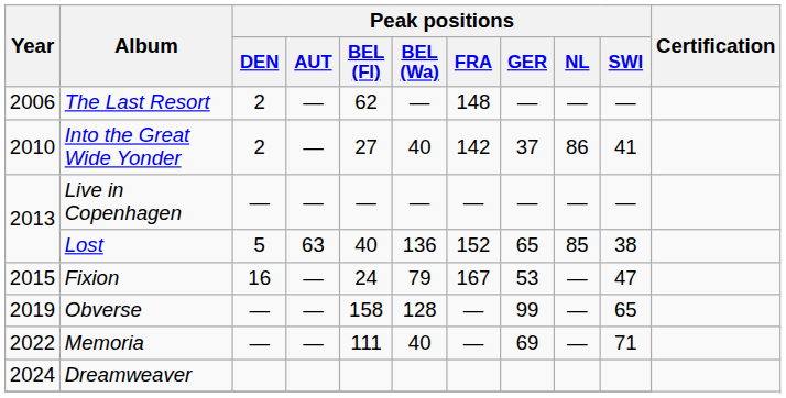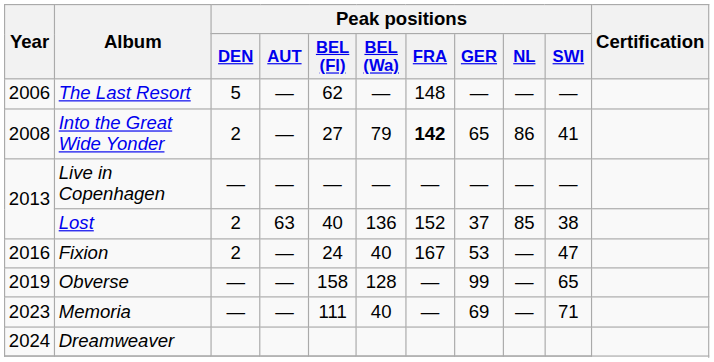The Last Resort | Peak positions / DEN: 2 -> 5
Into the Great Wide Yonder | Year: 2010 -> 2008
Into the Great Wide Yonder | Peak positions / BEL (Wa): 40 -> 79
Into the Great Wide Yonder | Peak positions / FRA: normal -> bold
Into the Great Wide Yonder | Peak positions / GER: 37 -> 65
Lost | Peak positions / DEN: 5 -> 2
Lost | Peak positions / GER: 65 -> 37
Fixion | Year: 2015 -> 2016
Fixion | Peak positions / DEN: 16 -> 2
Fixion | Peak positions / BEL (Wa): 79 -> 40
Memoria | Year: 2022 -> 2023
